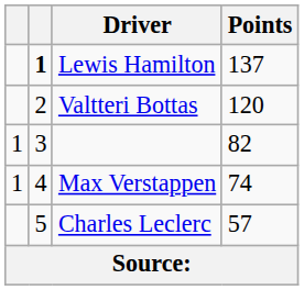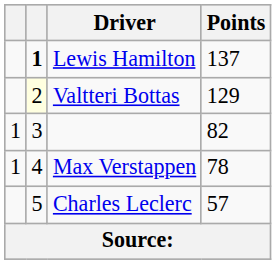Valtteri Bottas | column 2: no background -> lightyellow background
Valtteri Bottas | Points: 120 -> 129
Max Verstappen | Points: 74 -> 78
